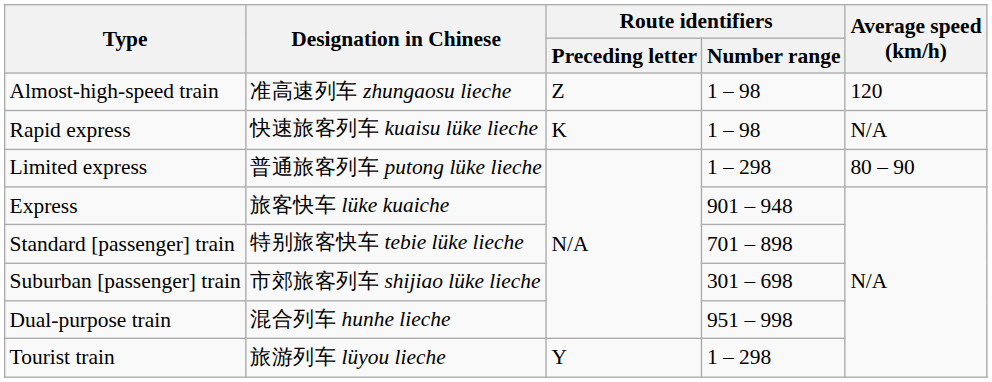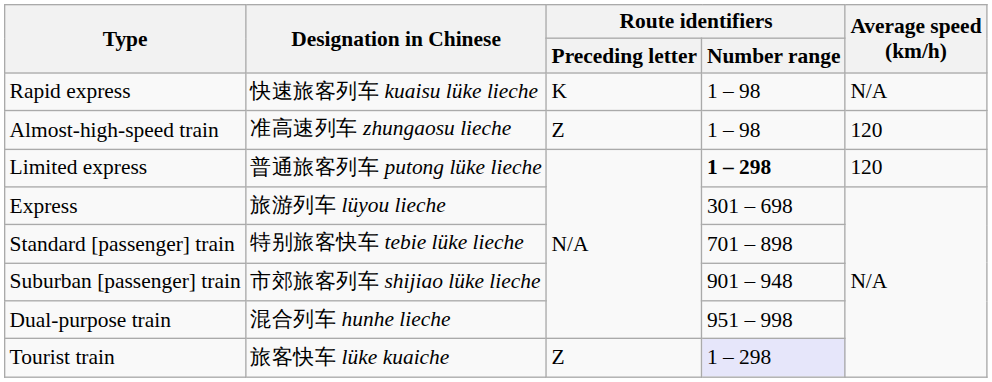rows swapped: Almost-high-speed train <-> Rapid express
Limited express | Route identifiers / Number range: normal -> bold
Limited express | Average speed (km/h): 80 – 90 -> 120
Express | Designation in Chinese: 旅客快车 lüke kuaiche -> 旅游列车 lüyou lieche
Express | Route identifiers / Number range: 901 – 948 -> 301 – 698
Suburban [passenger] train | Route identifiers / Number range: 301 – 698 -> 901 – 948
Tourist train | Designation in Chinese: 旅游列车 lüyou lieche -> 旅客快车 lüke kuaiche
Tourist train | Route identifiers / Preceding letter: Y -> Z
Tourist train | Route identifiers / Number range: no background -> lavender background
